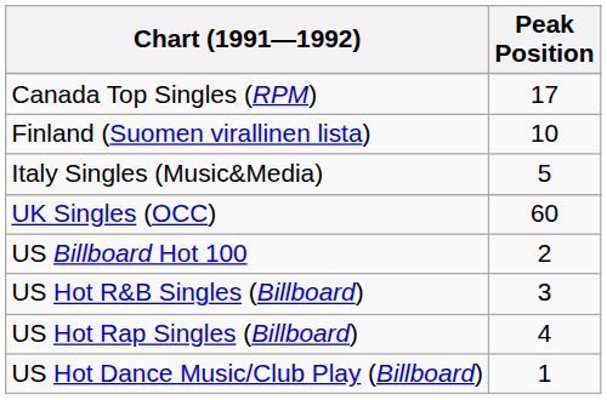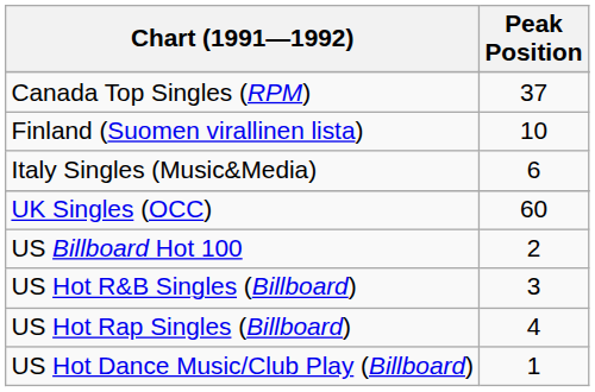Canada Top Singles (RPM) | Peak Position: 17 -> 37
Italy Singles (Music&Media) | Peak Position: 5 -> 6
